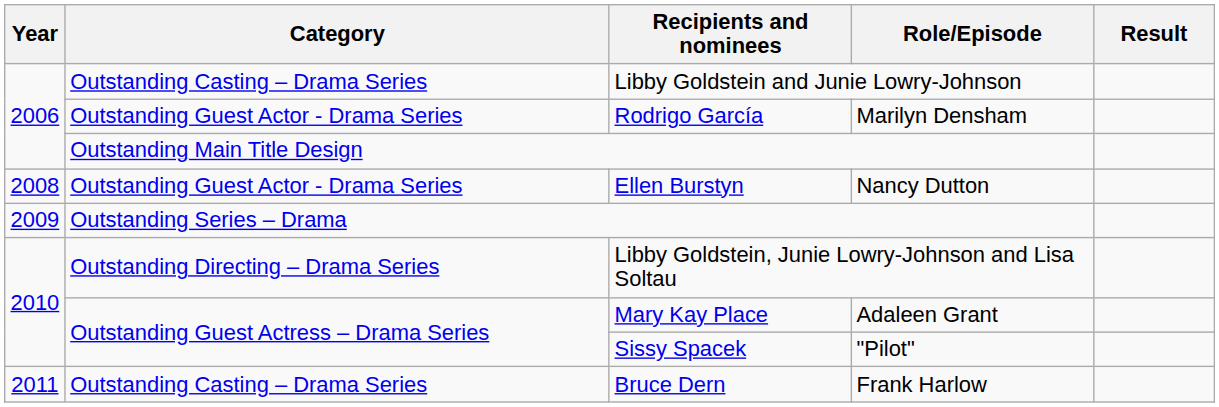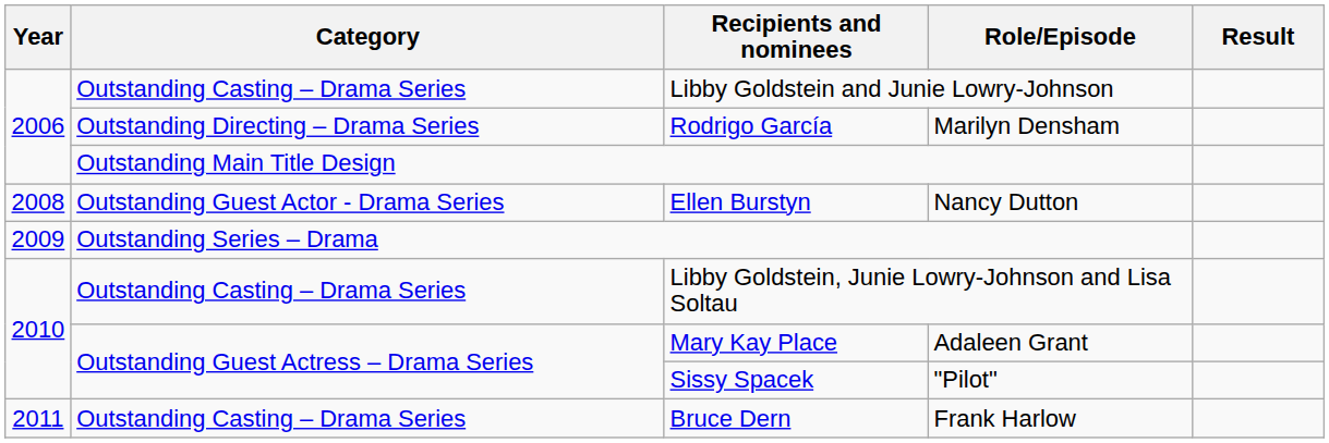Rodrigo García | Category: Outstanding Guest Actor - Drama Series -> Outstanding Directing – Drama Series
Libby Goldstein, Junie Lowry-Johnson and Lisa Soltau | Category: Outstanding Directing – Drama Series -> Outstanding Casting – Drama Series
